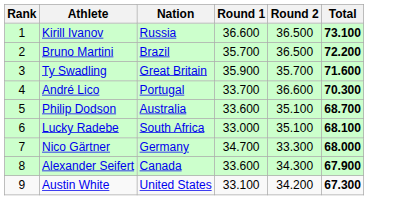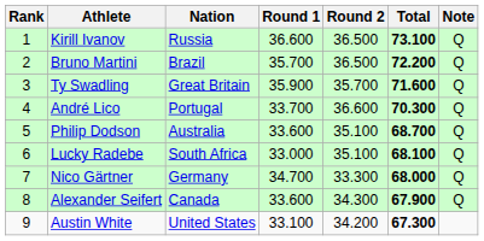+ column: Note | Q | Q | Q | Q | Q | Q | Q | Q
